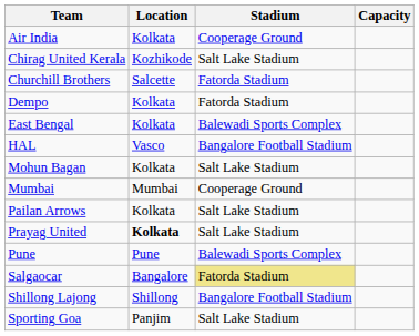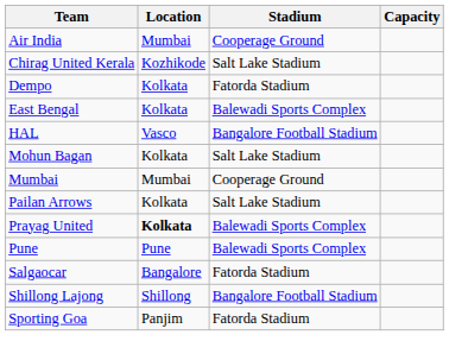Air India | Location: Kolkata -> Mumbai
- row: Churchill Brothers | Salcette | Fatorda Stadium
Prayag United | Stadium: Salt Lake Stadium -> Balewadi Sports Complex
Salgaocar | Stadium: khaki background -> no background
Sporting Goa | Stadium: Salt Lake Stadium -> Fatorda Stadium
